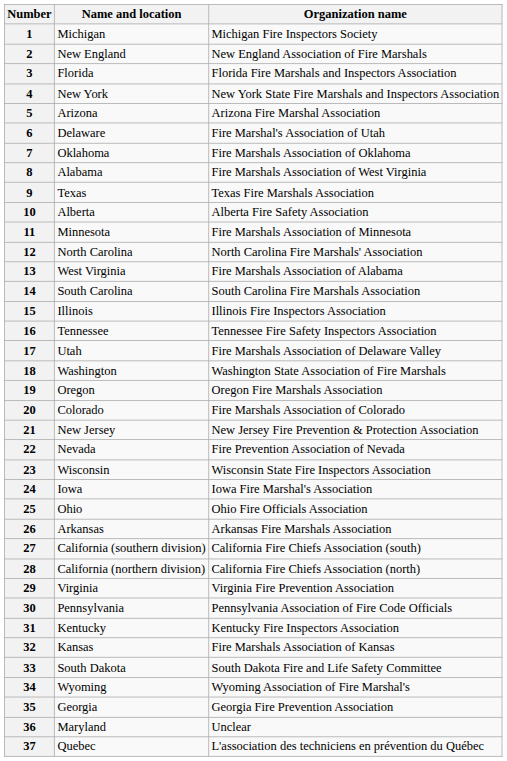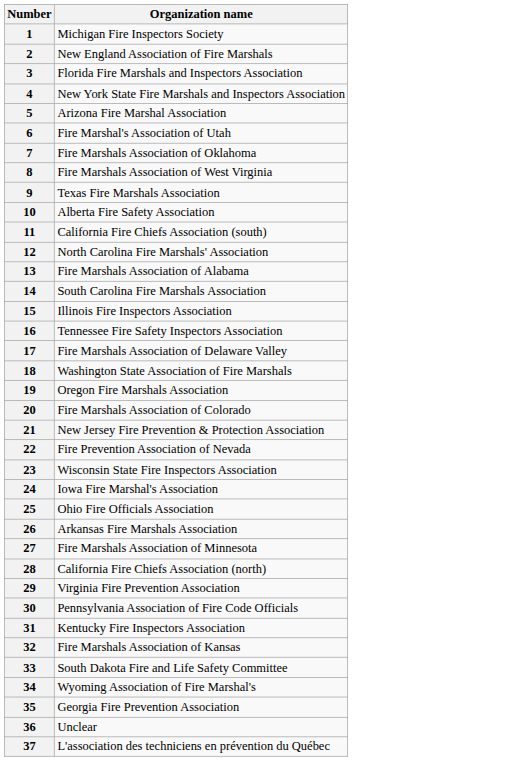- column: Name and location | Michigan | New England | Florida | New York | Arizona | Delaware | Oklahoma | Alabama | Texas | Alberta | Minnesota | North Carolina | West Virginia | South Carolina | Illinois | Tennessee | Utah | Washington | Oregon | Colorado | New Jersey | Nevada | Wisconsin | Iowa | Ohio | Arkansas | California (southern division) | California (northern division) | Virginia | Pennsylvania | Kentucky | Kansas | South Dakota | Wyoming | Georgia | Maryland | Quebec
11 | Organization name: Fire Marshals Association of Minnesota -> California Fire Chiefs Association (south)
27 | Organization name: California Fire Chiefs Association (south) -> Fire Marshals Association of Minnesota
